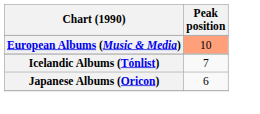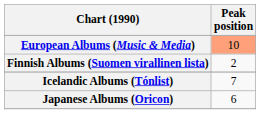+ row: Finnish Albums (Suomen virallinen lista) | 2
